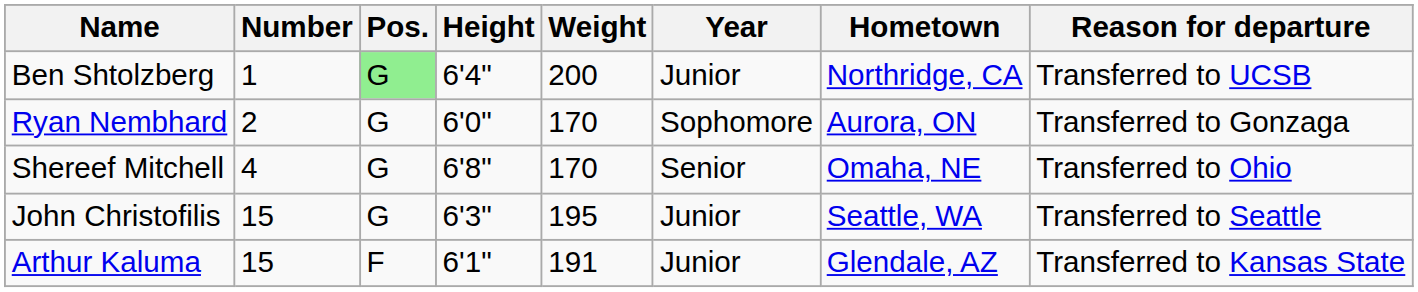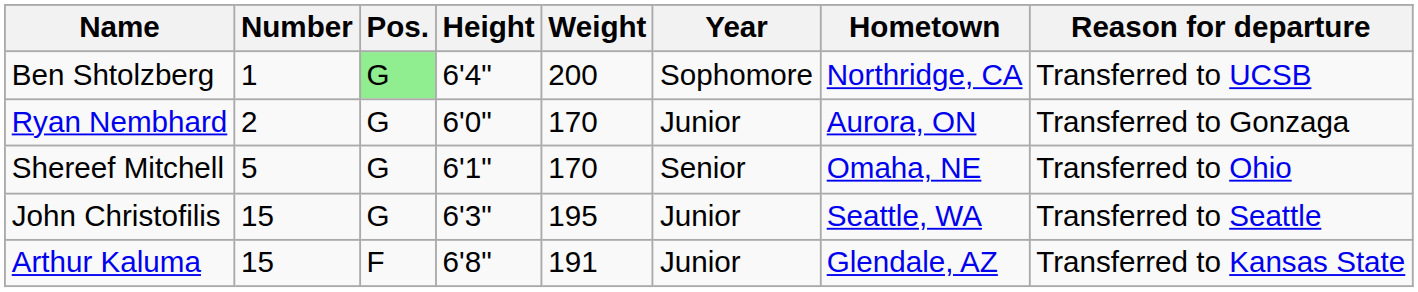Ben Shtolzberg | Year: Junior -> Sophomore
Ryan Nembhard | Year: Sophomore -> Junior
Shereef Mitchell | Number: 4 -> 5
Shereef Mitchell | Height: 6'8" -> 6'1"
Arthur Kaluma | Height: 6'1" -> 6'8"
